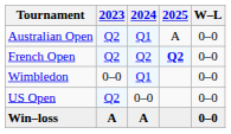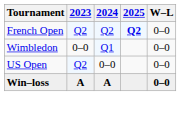- row: Australian Open | Q2 | Q1 | A | 0–0
